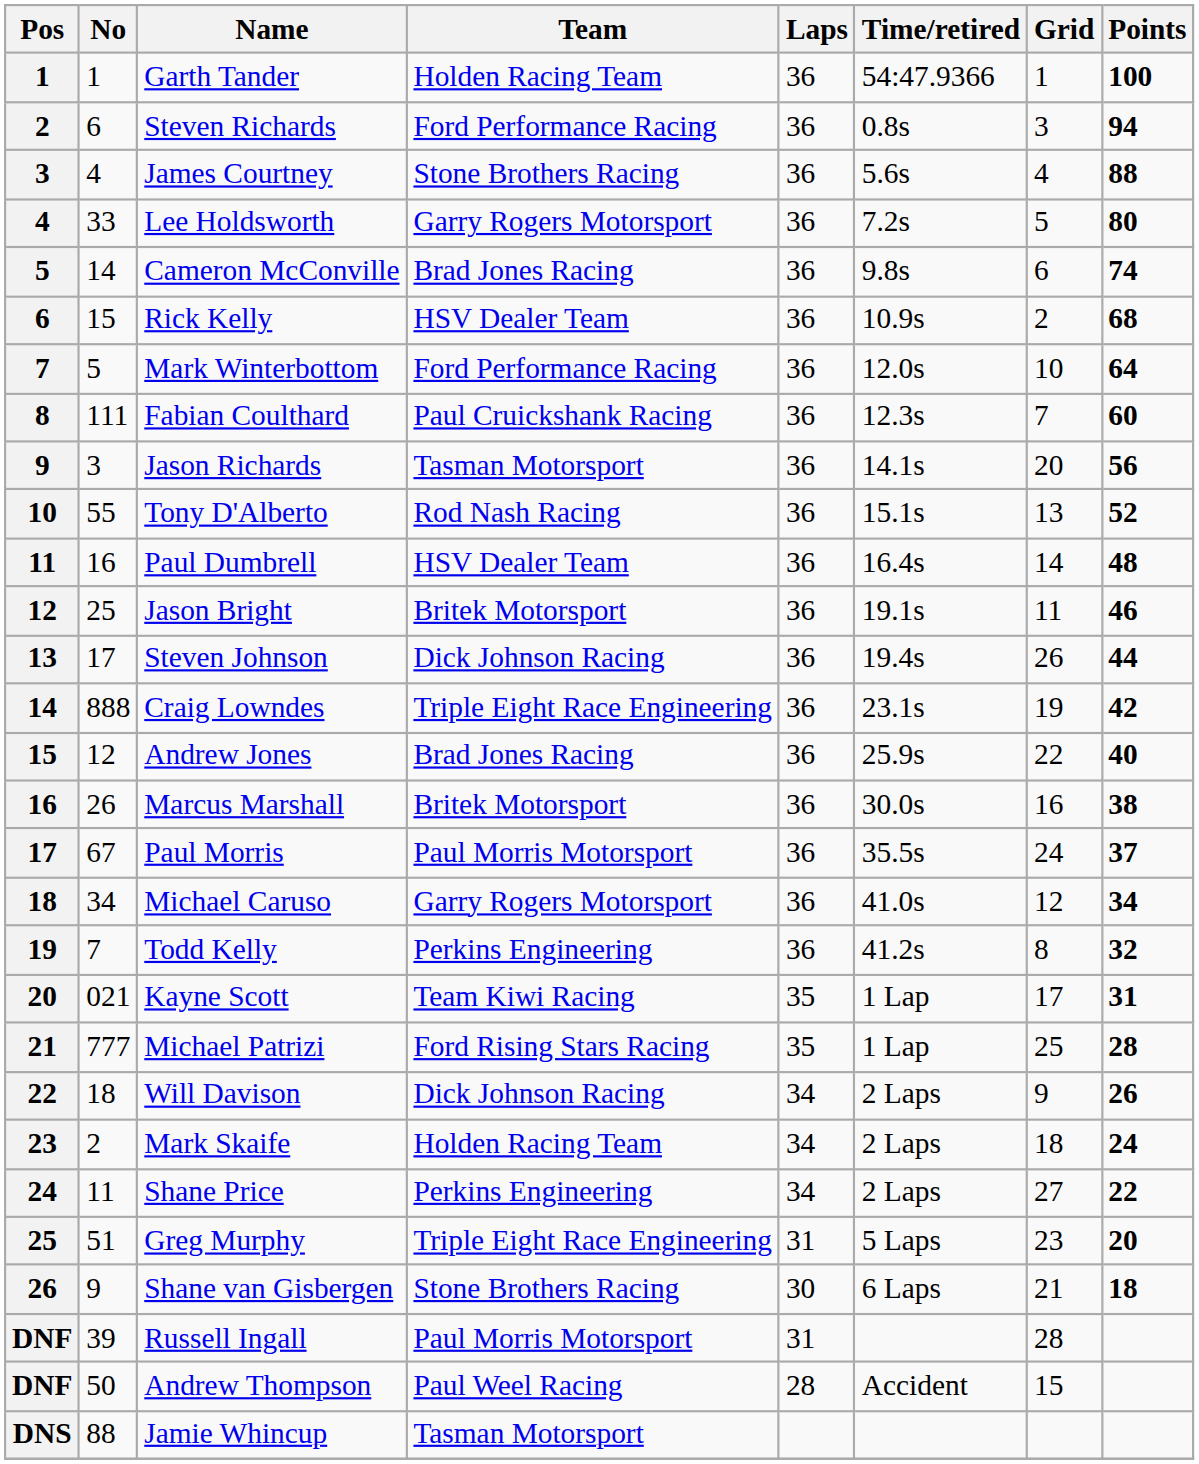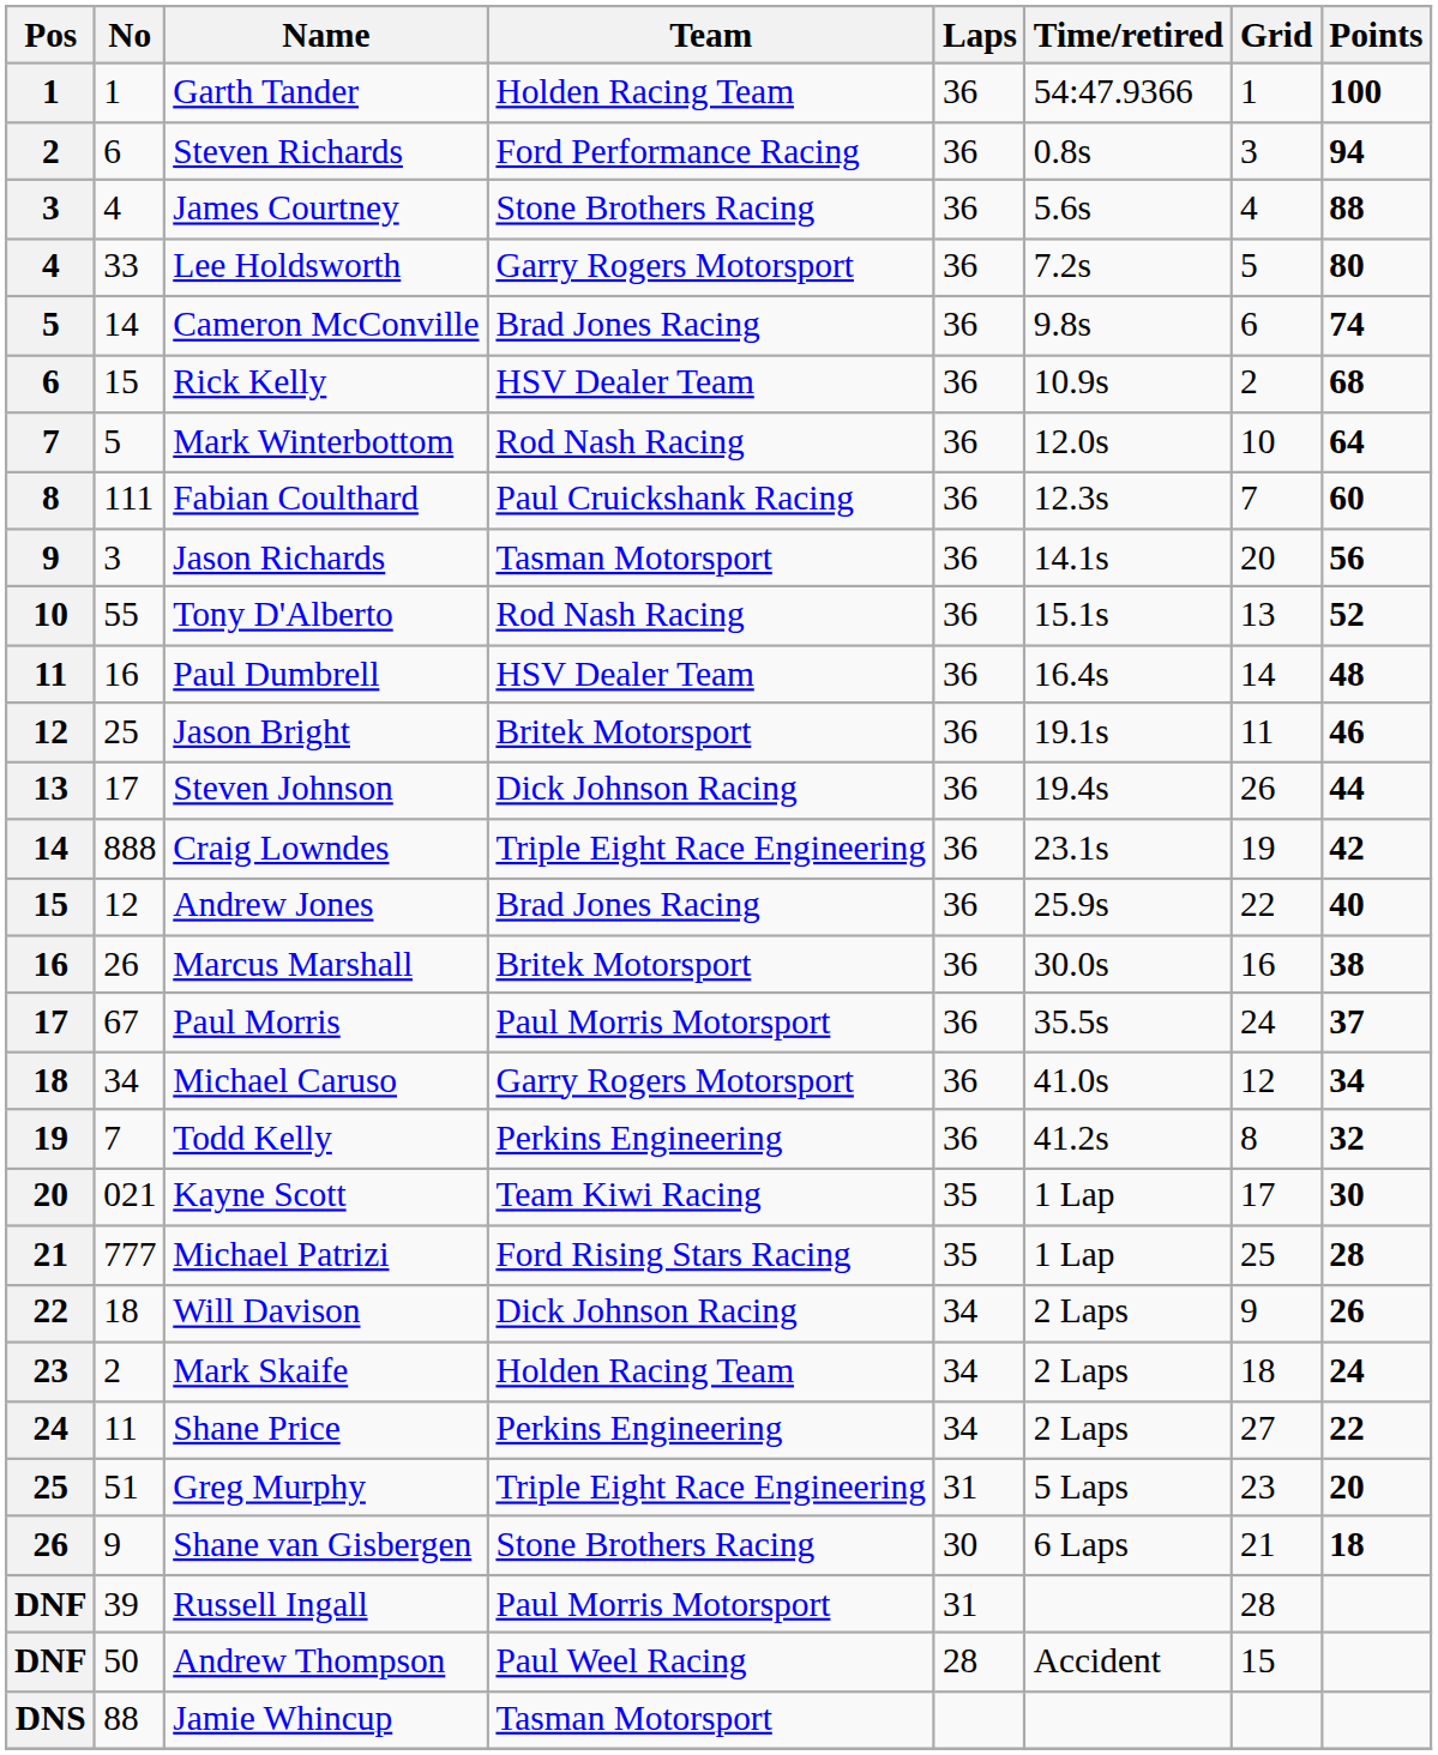Mark Winterbottom | Team: Ford Performance Racing -> Rod Nash Racing
Kayne Scott | Points: 31 -> 30
